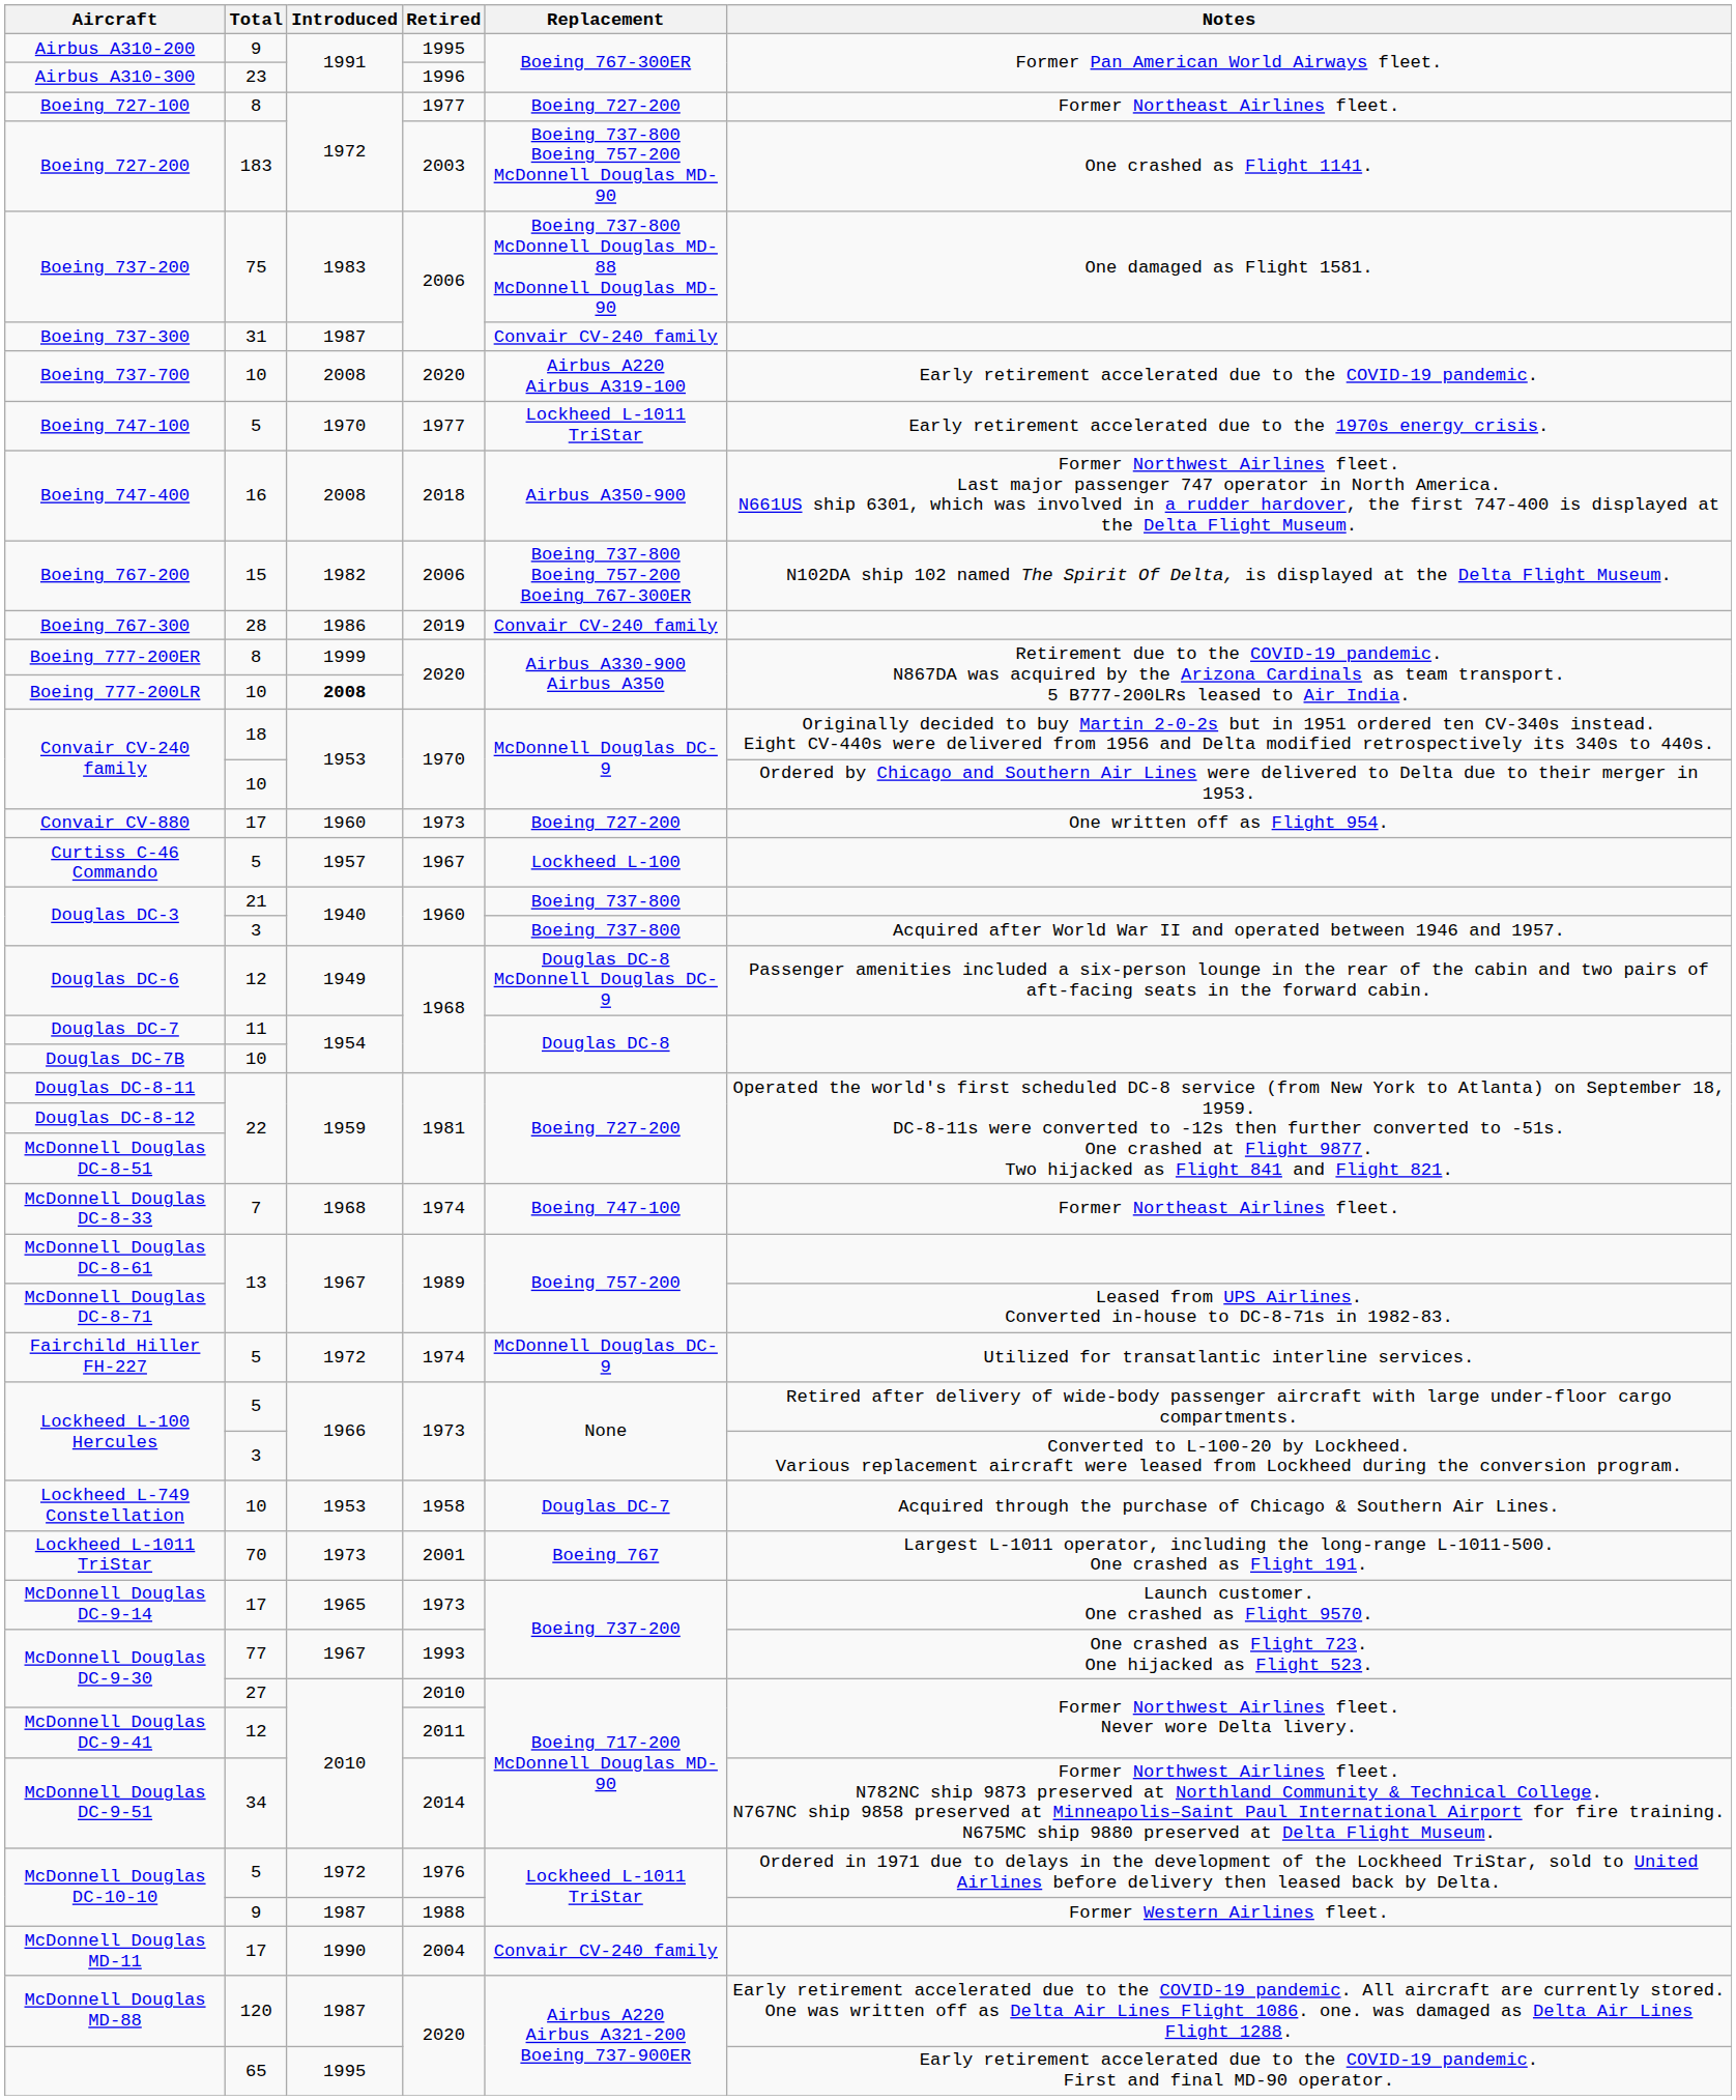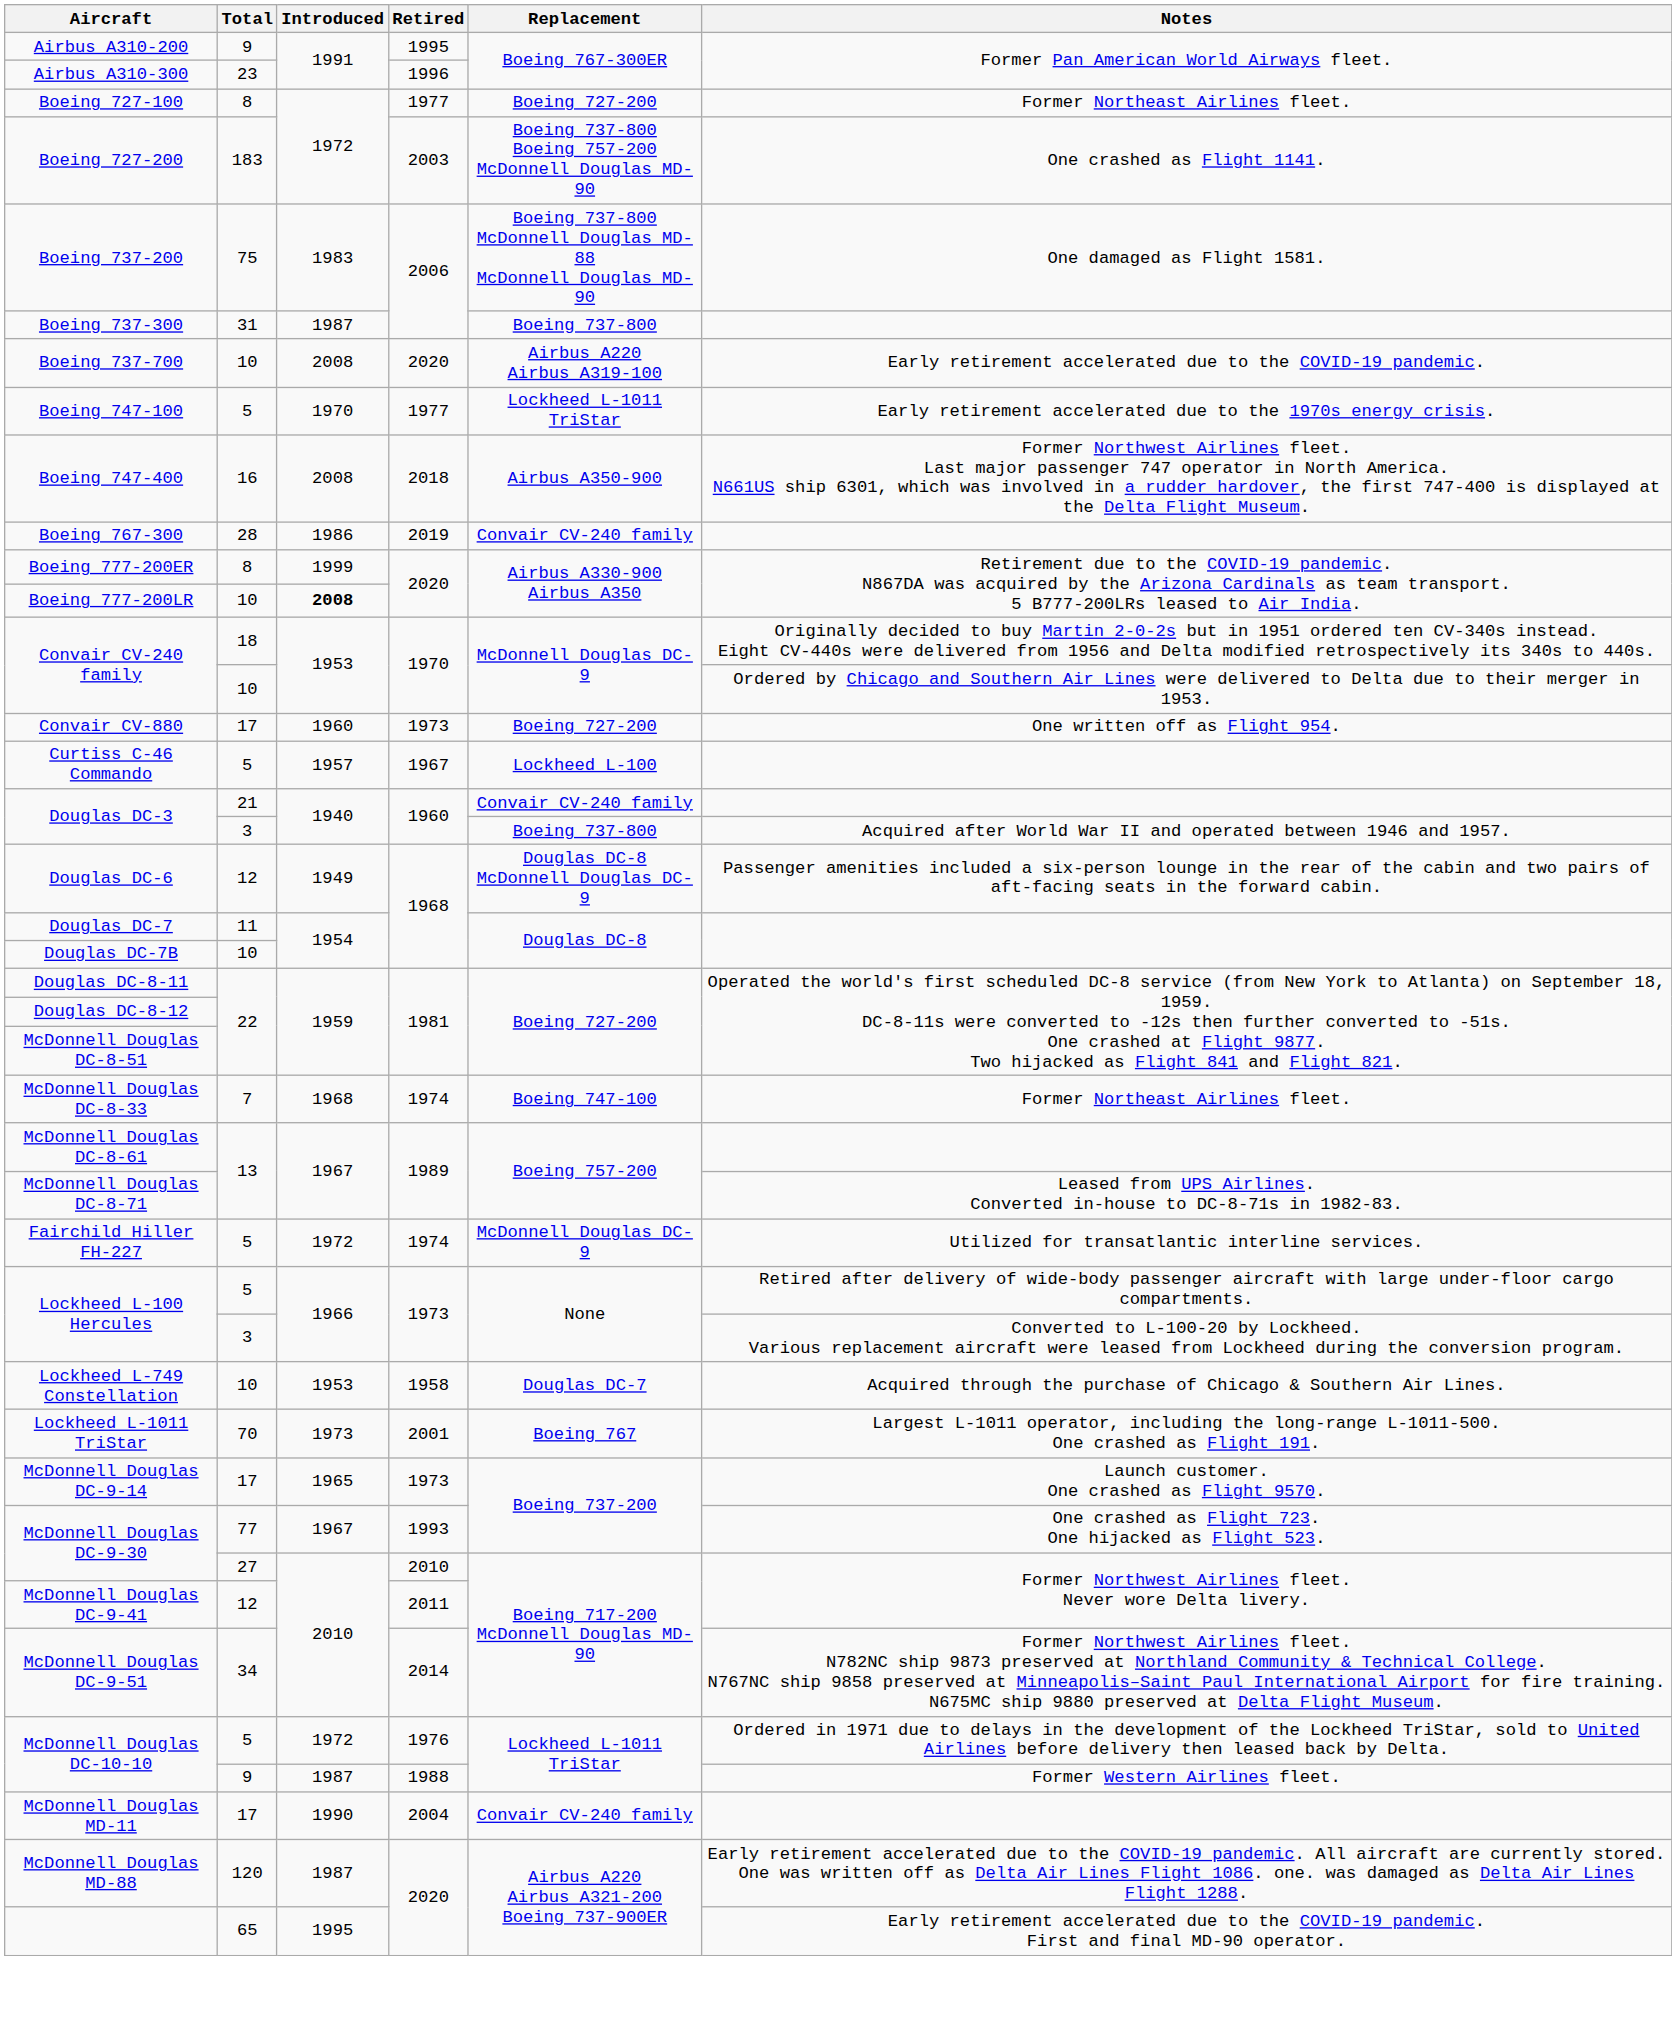Boeing 737-300 | Replacement: Convair CV-240 family -> Boeing 737-800
- row: Boeing 767-200 | 15 | 1982 | 2006 | Boeing 737-800 Boeing 757-200 Boeing 767-300ER | N102DA ship 102 named The Spirit Of Delta, is displayed at the Delta Flight Museum.
Douglas DC-3 / 21 | Replacement: Boeing 737-800 -> Convair CV-240 family
